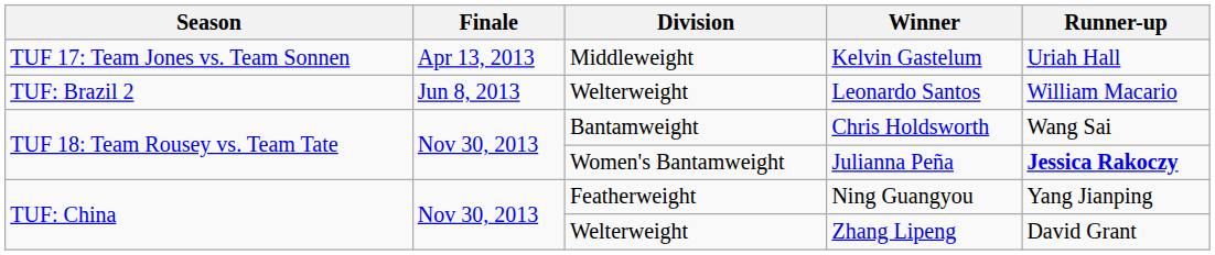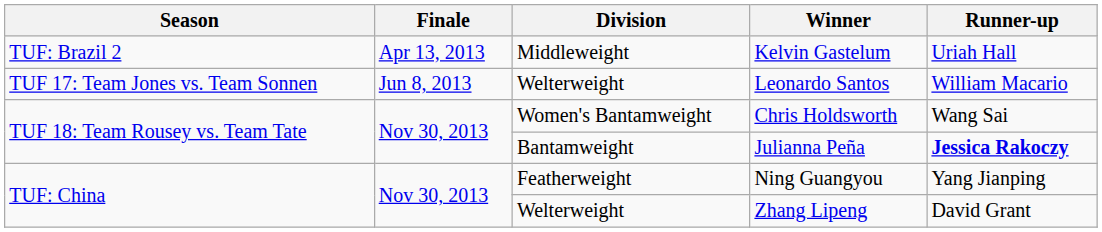Kelvin Gastelum | Season: TUF 17: Team Jones vs. Team Sonnen -> TUF: Brazil 2
Leonardo Santos | Season: TUF: Brazil 2 -> TUF 17: Team Jones vs. Team Sonnen
Chris Holdsworth | Division: Bantamweight -> Women's Bantamweight
Julianna Peña | Division: Women's Bantamweight -> Bantamweight
